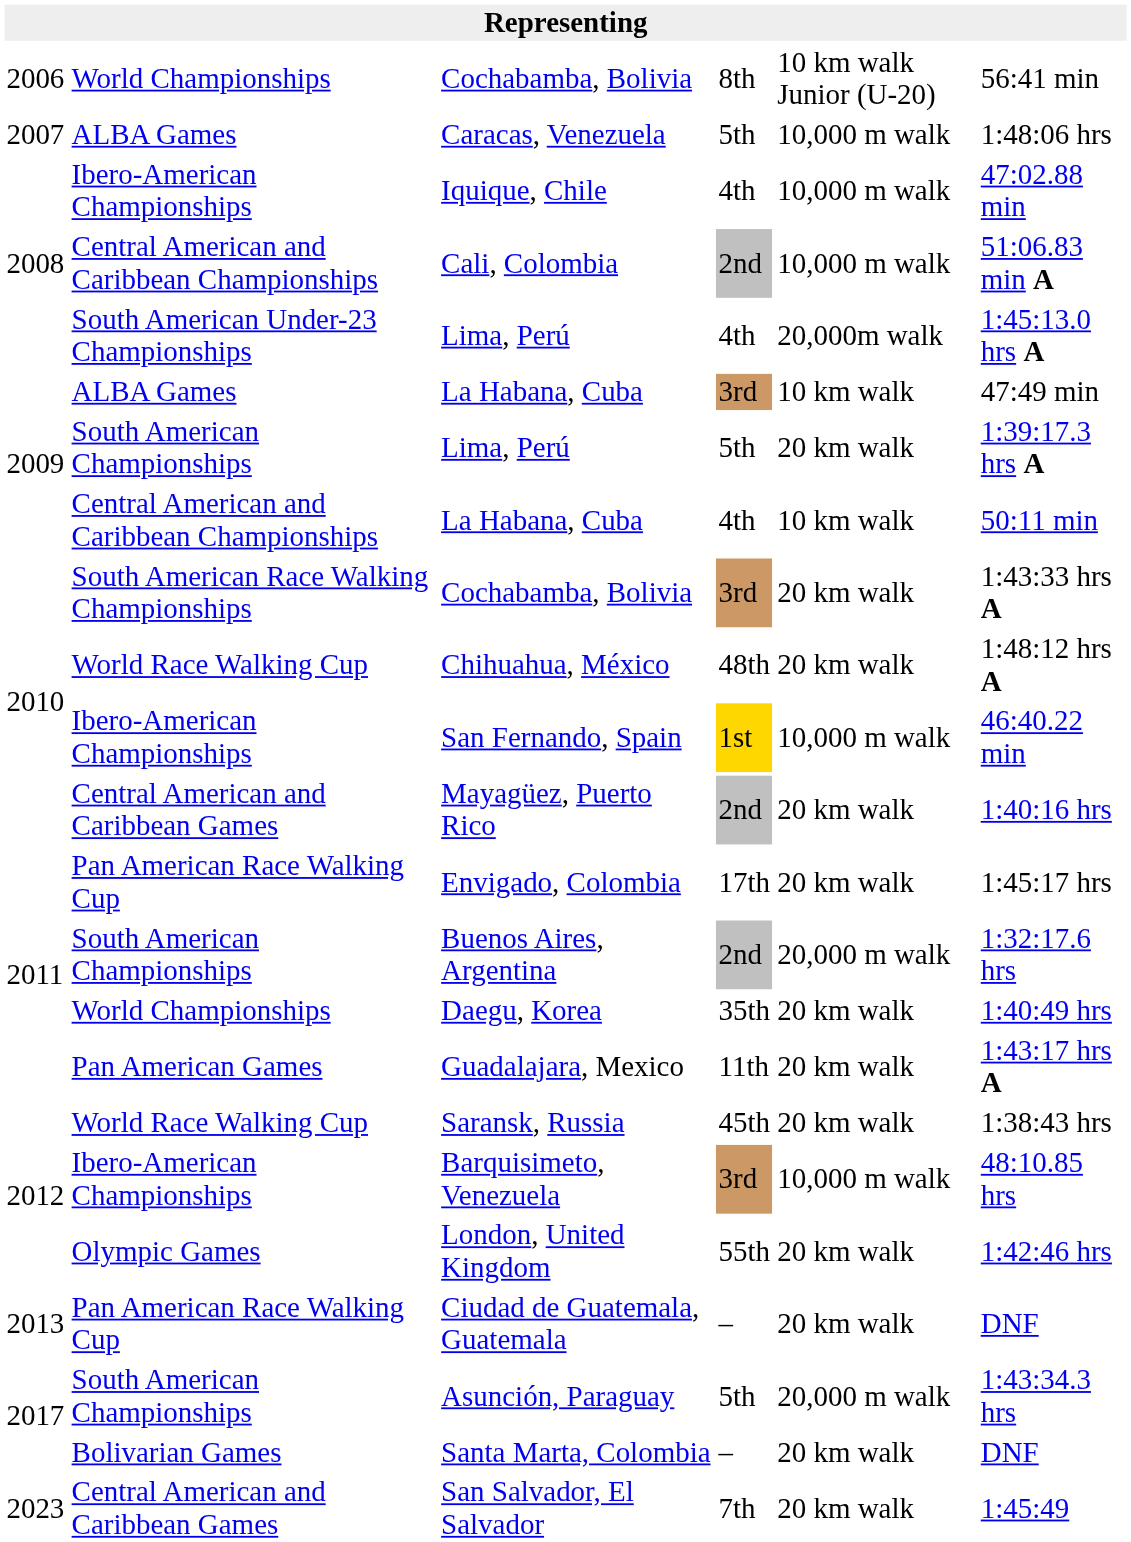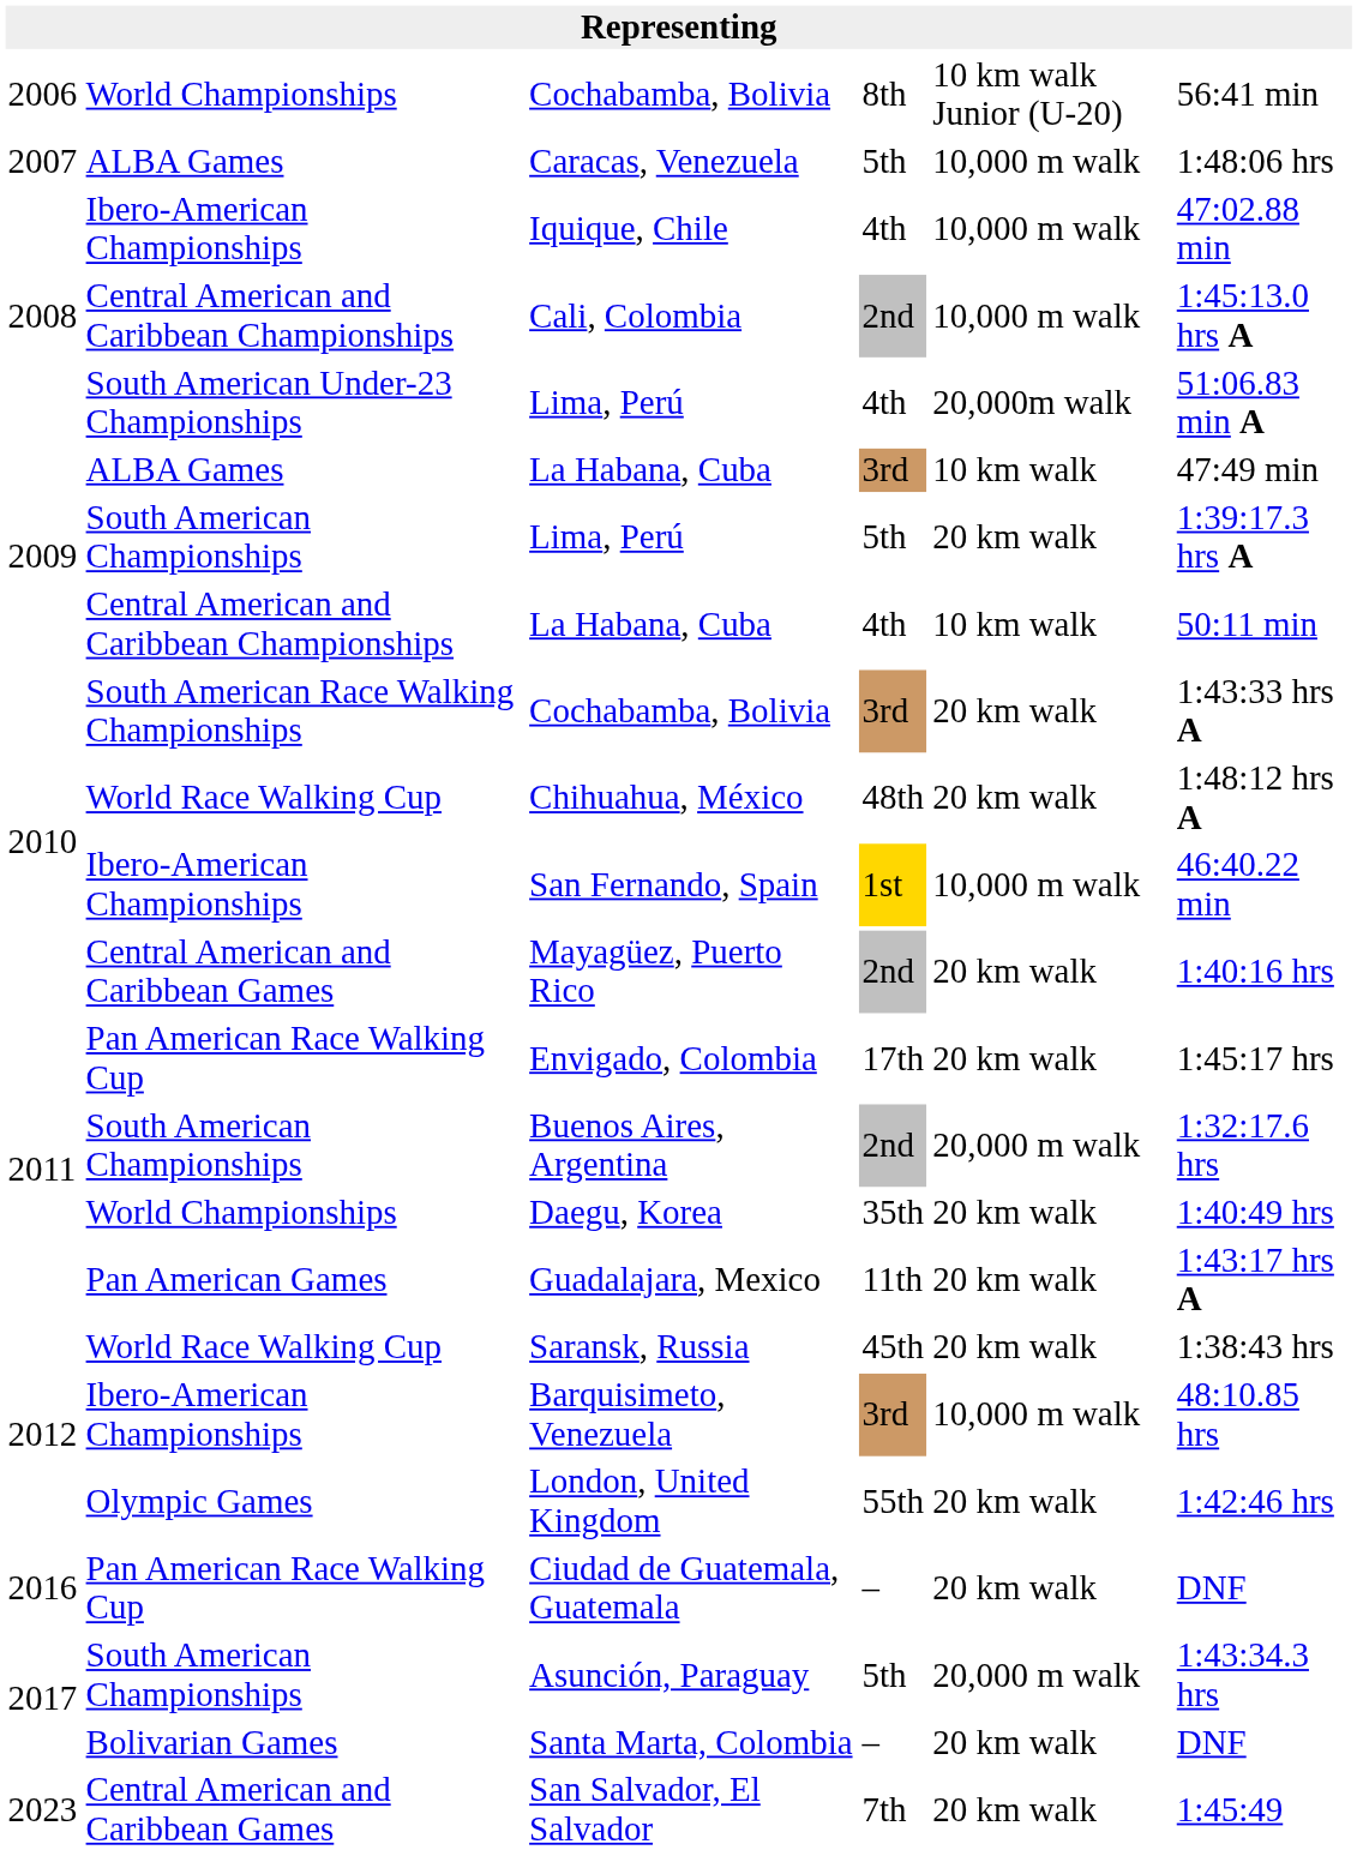Cali, Colombia | column 6: 51:06.83 min A -> 1:45:13.0 hrs A
Lima, Perú / 4th | column 6: 1:45:13.0 hrs A -> 51:06.83 min A
Ciudad de Guatemala, Guatemala | column 1: 2013 -> 2016
